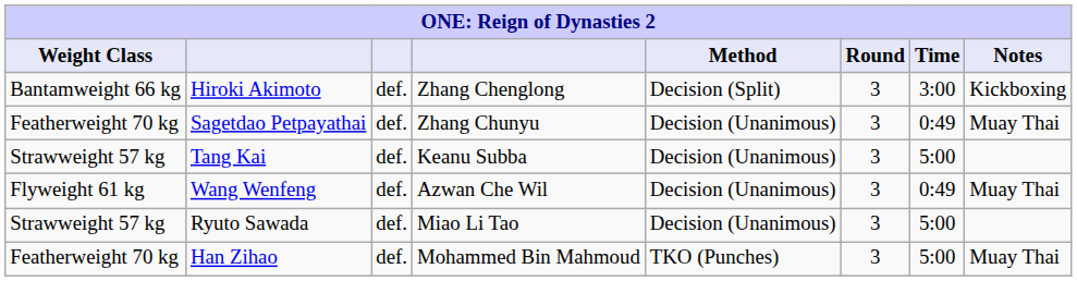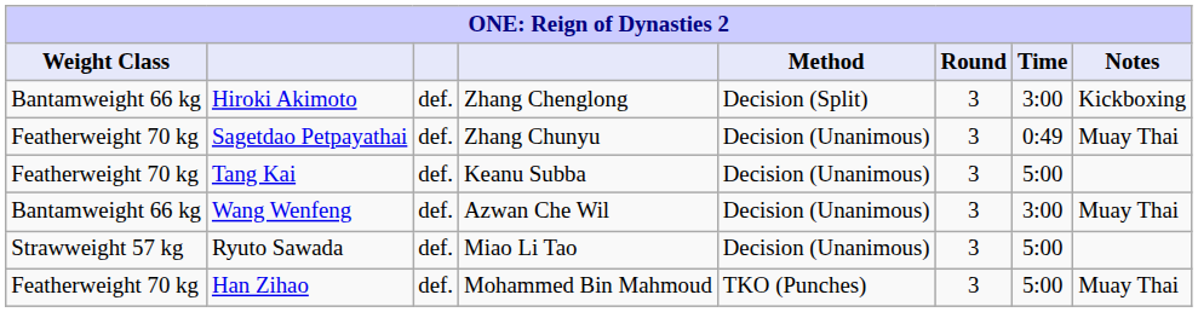Tang Kai | Weight Class: Strawweight 57 kg -> Featherweight 70 kg
Wang Wenfeng | Weight Class: Flyweight 61 kg -> Bantamweight 66 kg
Wang Wenfeng | Time: 0:49 -> 3:00
